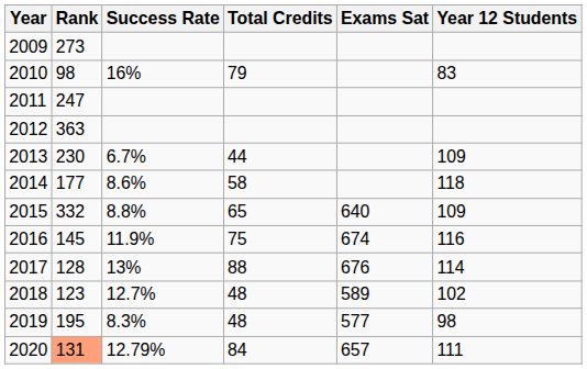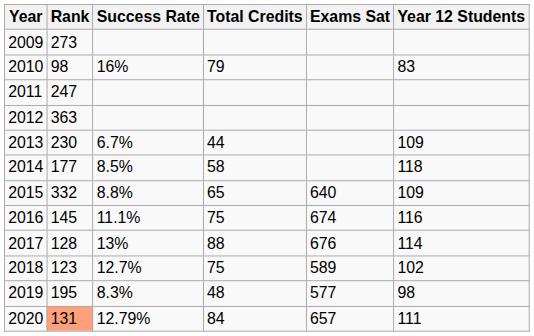2014 | Success Rate: 8.6% -> 8.5%
2016 | Success Rate: 11.9% -> 11.1%
2018 | Total Credits: 48 -> 75
